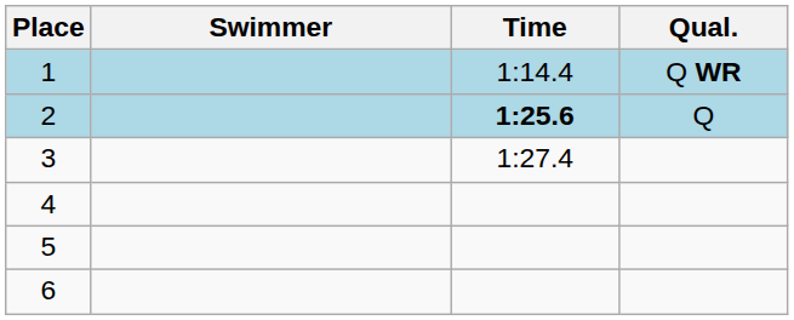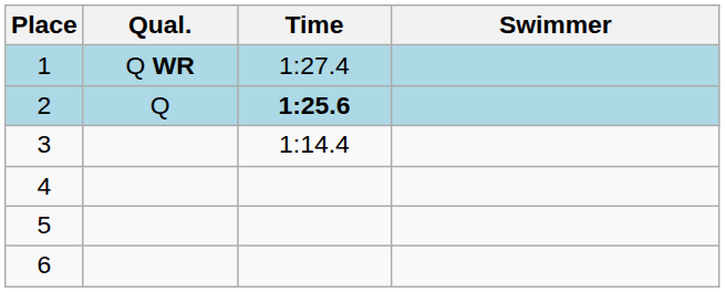columns swapped: Swimmer <-> Qual.
1 | Time: 1:14.4 -> 1:27.4
3 | Time: 1:27.4 -> 1:14.4
